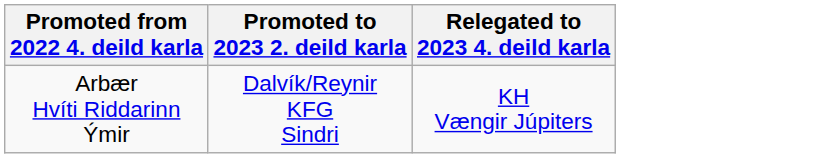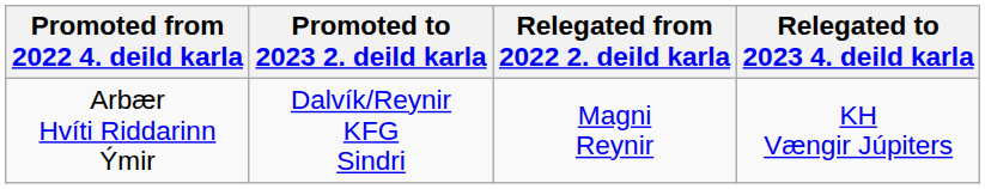+ column: Relegated from 2022 2. deild karla | Magni Reynir
